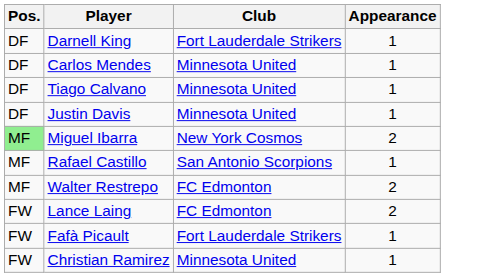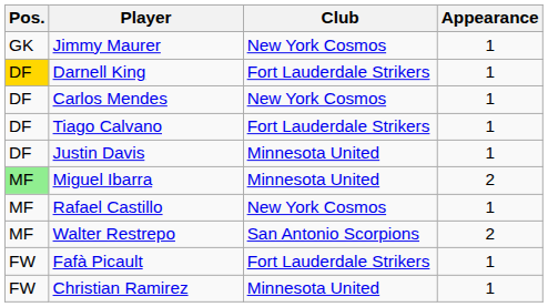+ row: GK | Jimmy Maurer | New York Cosmos | 1
Darnell King | Pos.: no background -> gold background
Carlos Mendes | Club: Minnesota United -> New York Cosmos
Tiago Calvano | Club: Minnesota United -> Fort Lauderdale Strikers
Miguel Ibarra | Club: New York Cosmos -> Minnesota United
Rafael Castillo | Club: San Antonio Scorpions -> New York Cosmos
Walter Restrepo | Club: FC Edmonton -> San Antonio Scorpions
- row: FW | Lance Laing | FC Edmonton | 2
